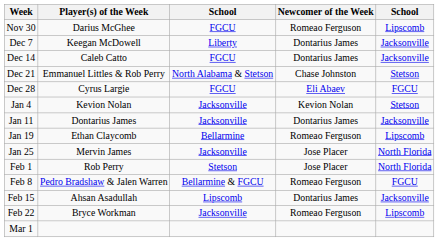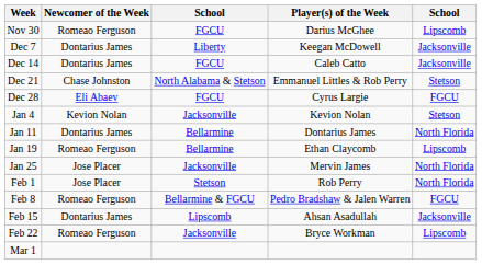columns swapped: Player(s) of the Week <-> Newcomer of the Week
Jan 11 | column 3: Jacksonville -> Bellarmine
Jan 11 | column 5: Jacksonville -> North Florida
